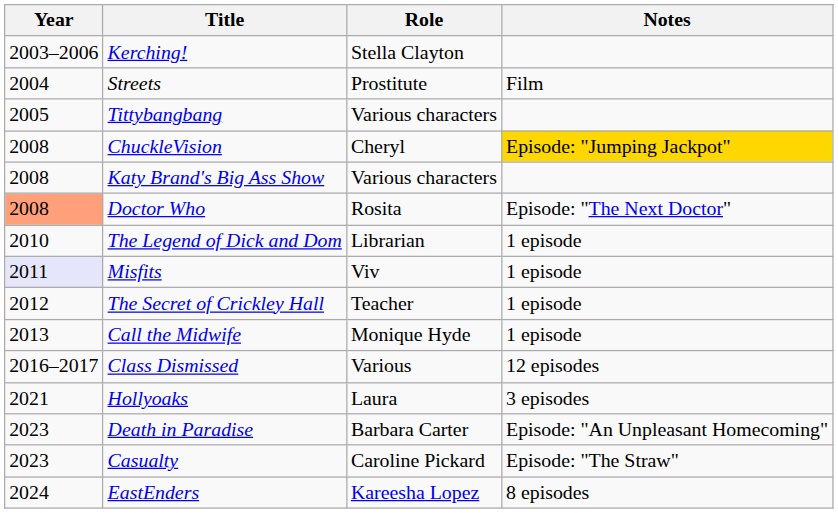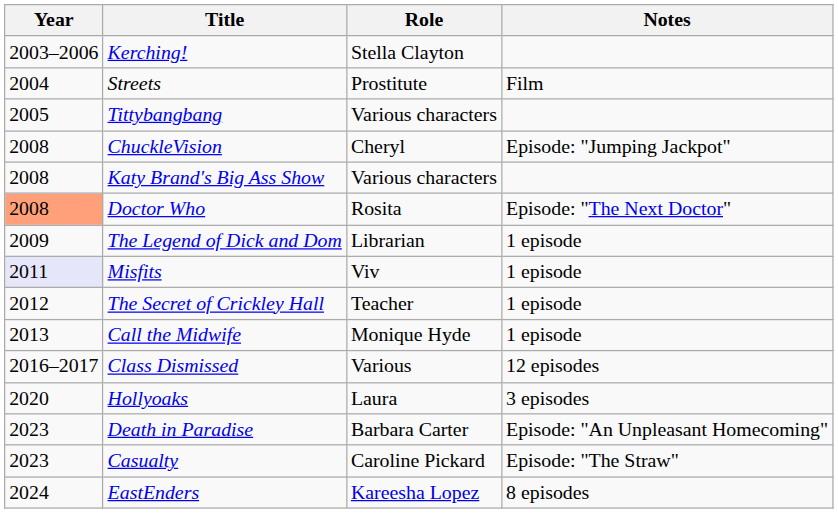ChuckleVision | Notes: gold background -> no background
The Legend of Dick and Dom | Year: 2010 -> 2009
Hollyoaks | Year: 2021 -> 2020
